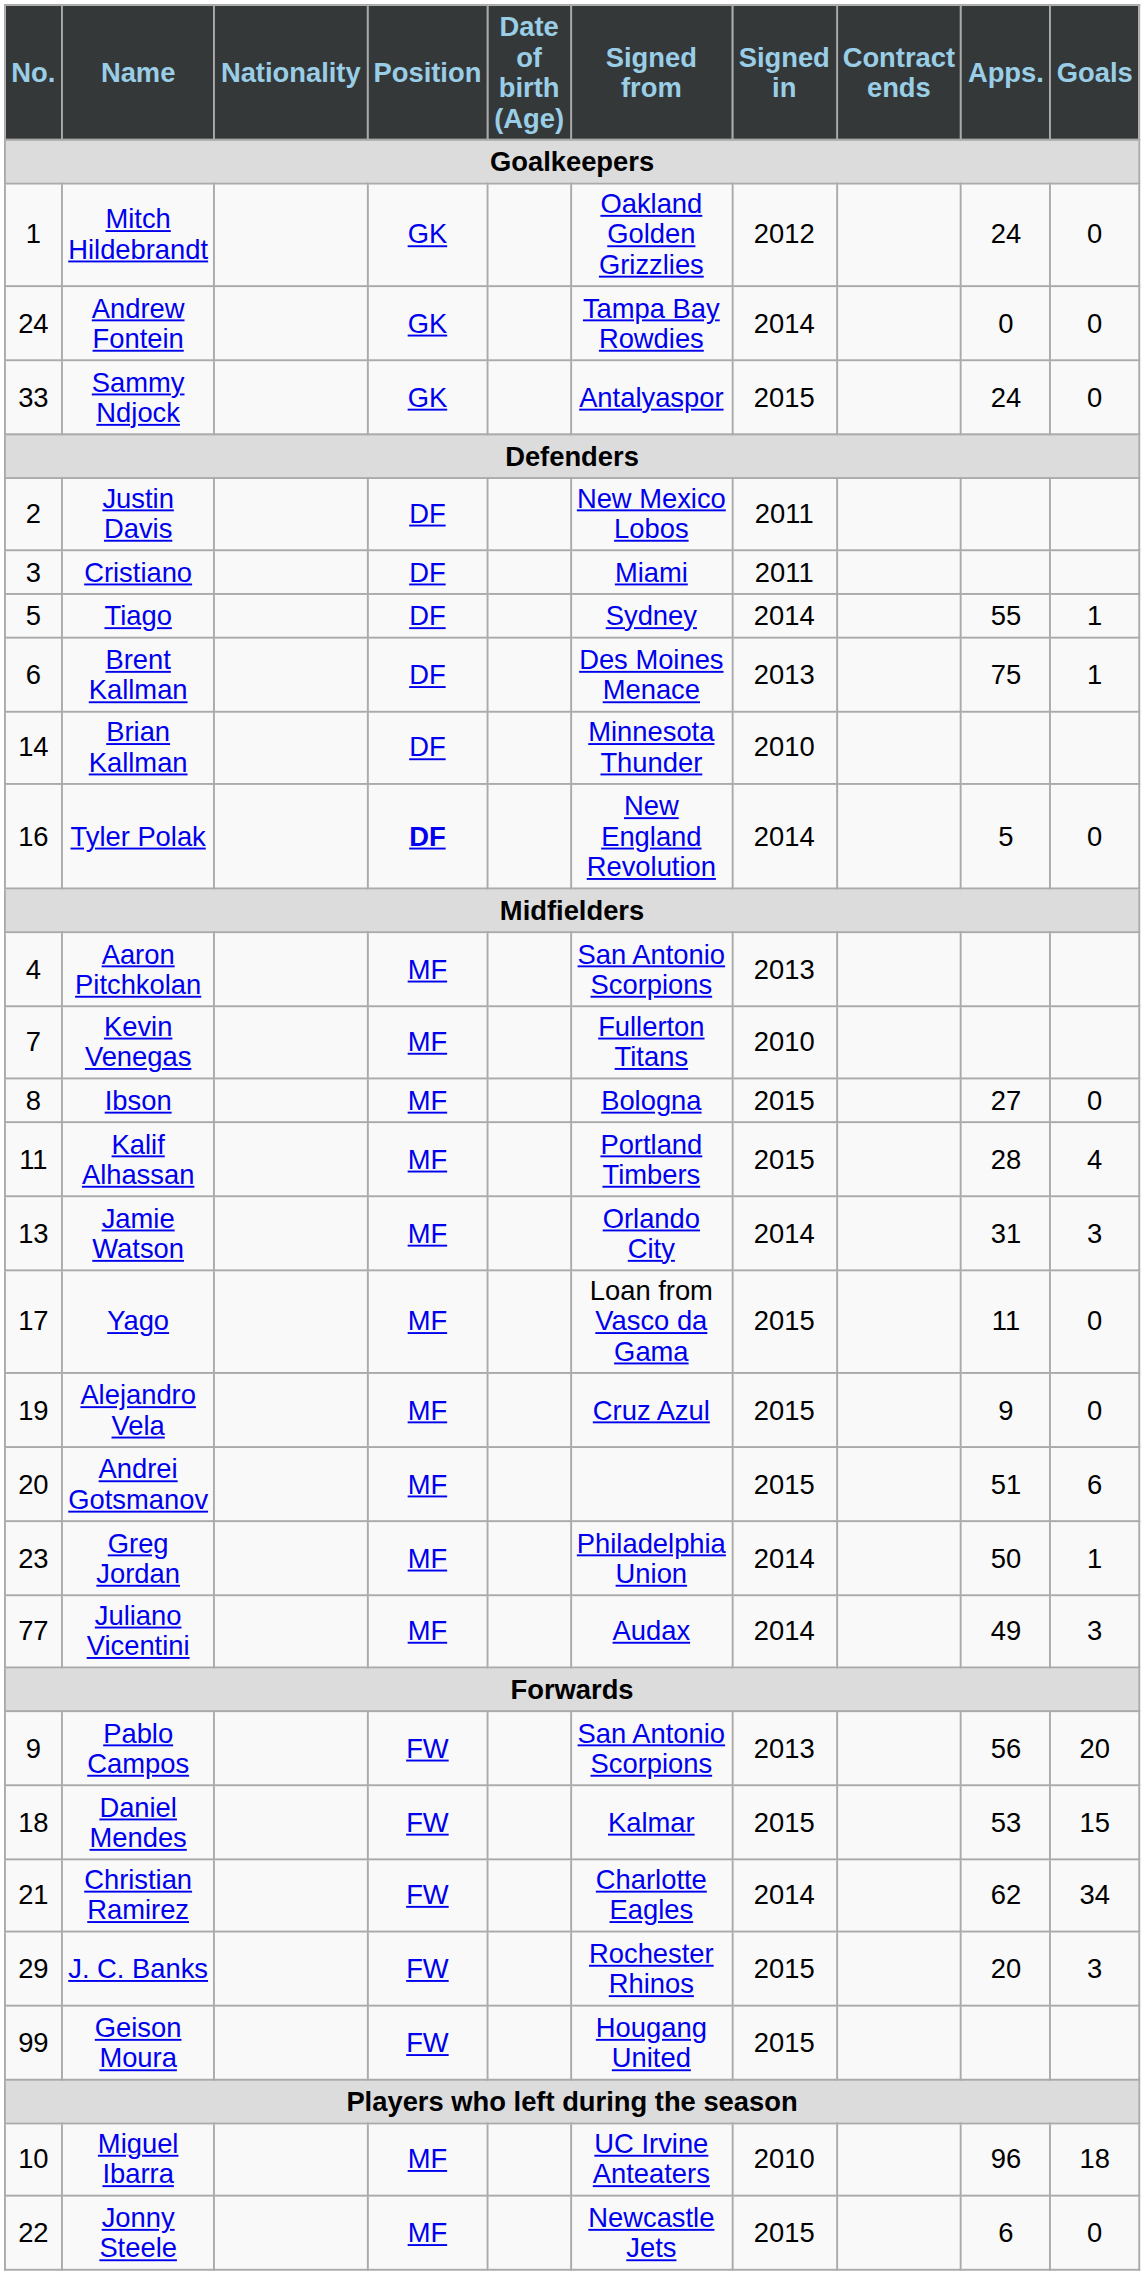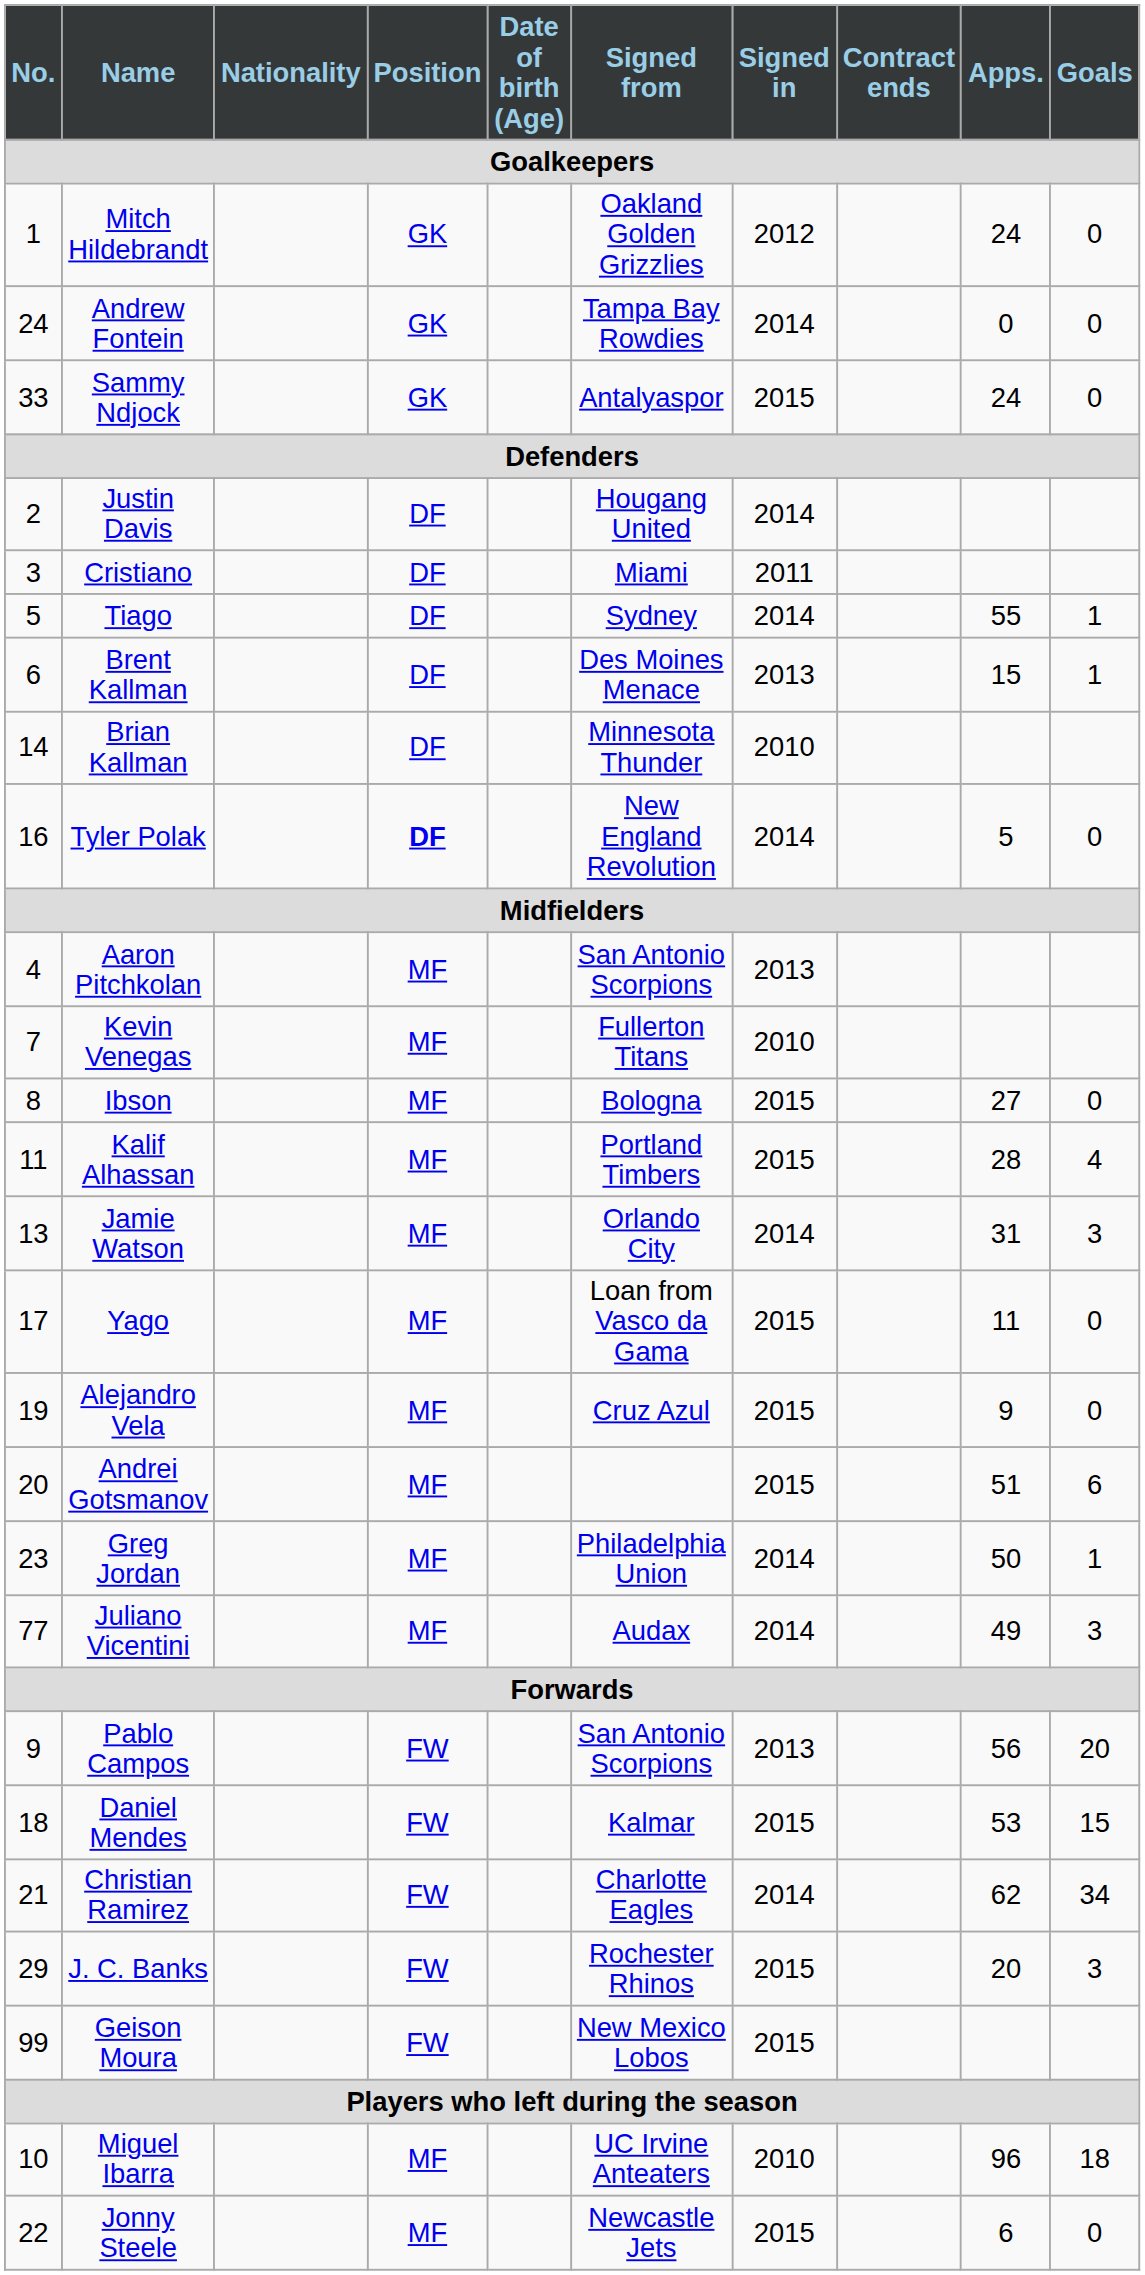Justin Davis | Signed from: New Mexico Lobos -> Hougang United
Justin Davis | Signed in: 2011 -> 2014
Brent Kallman | Apps.: 75 -> 15
Geison Moura | Signed from: Hougang United -> New Mexico Lobos
